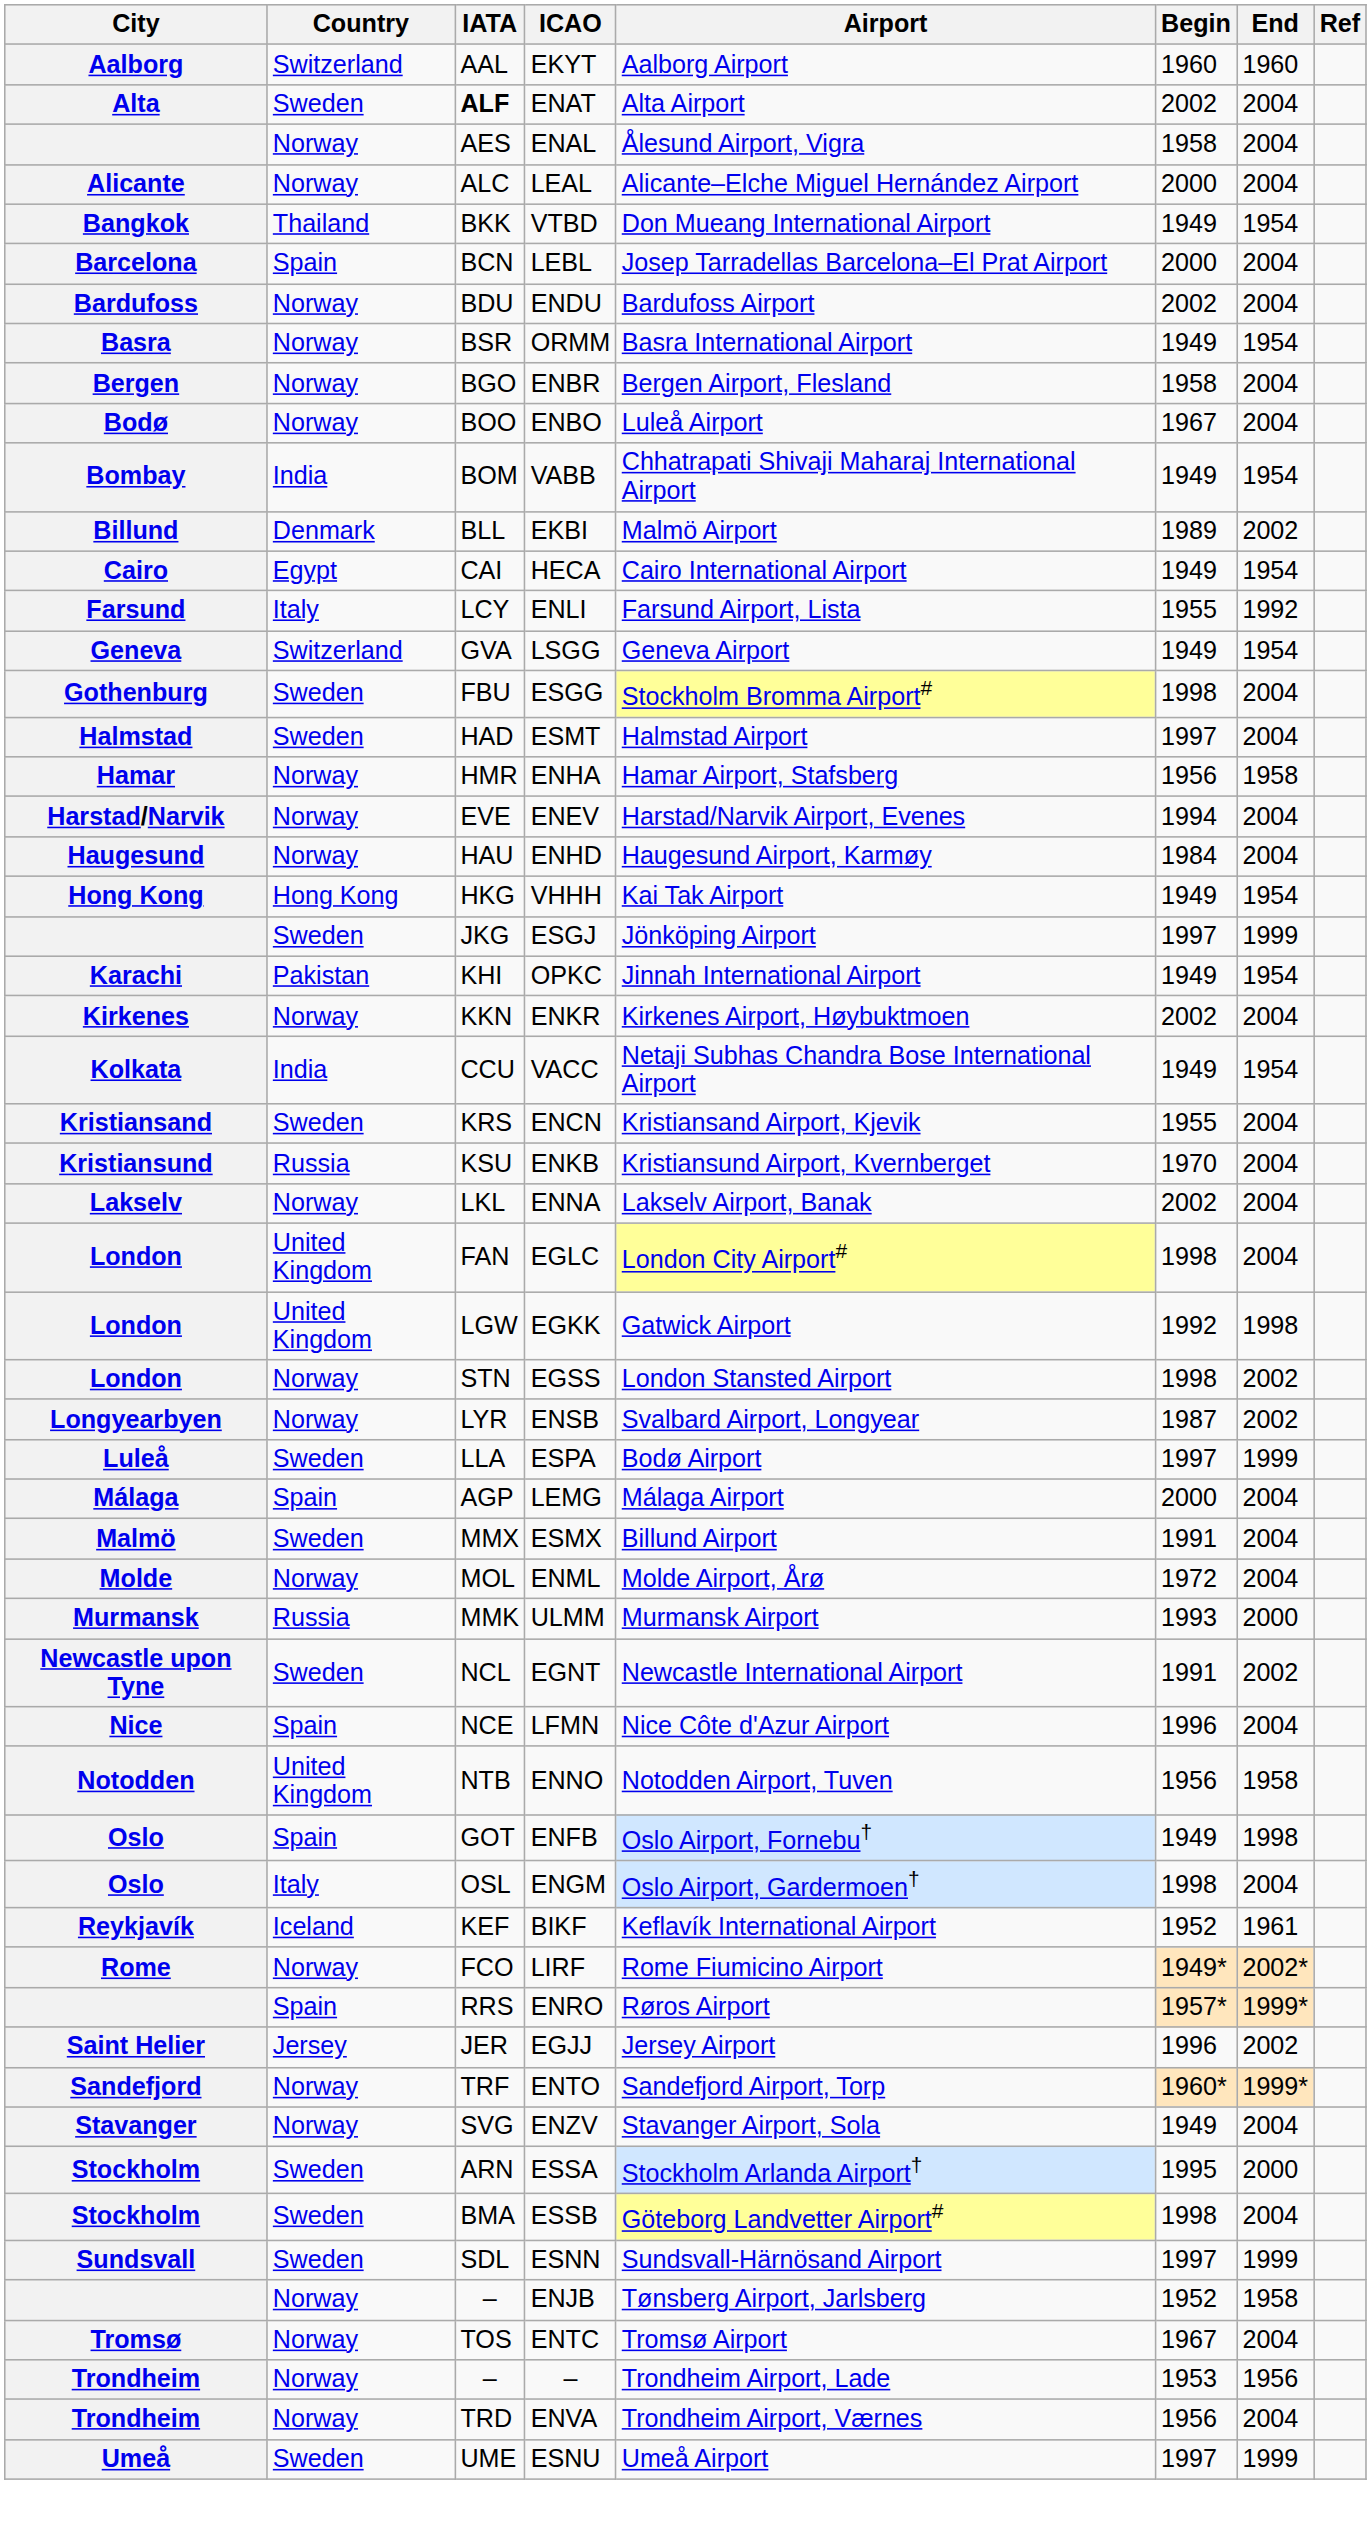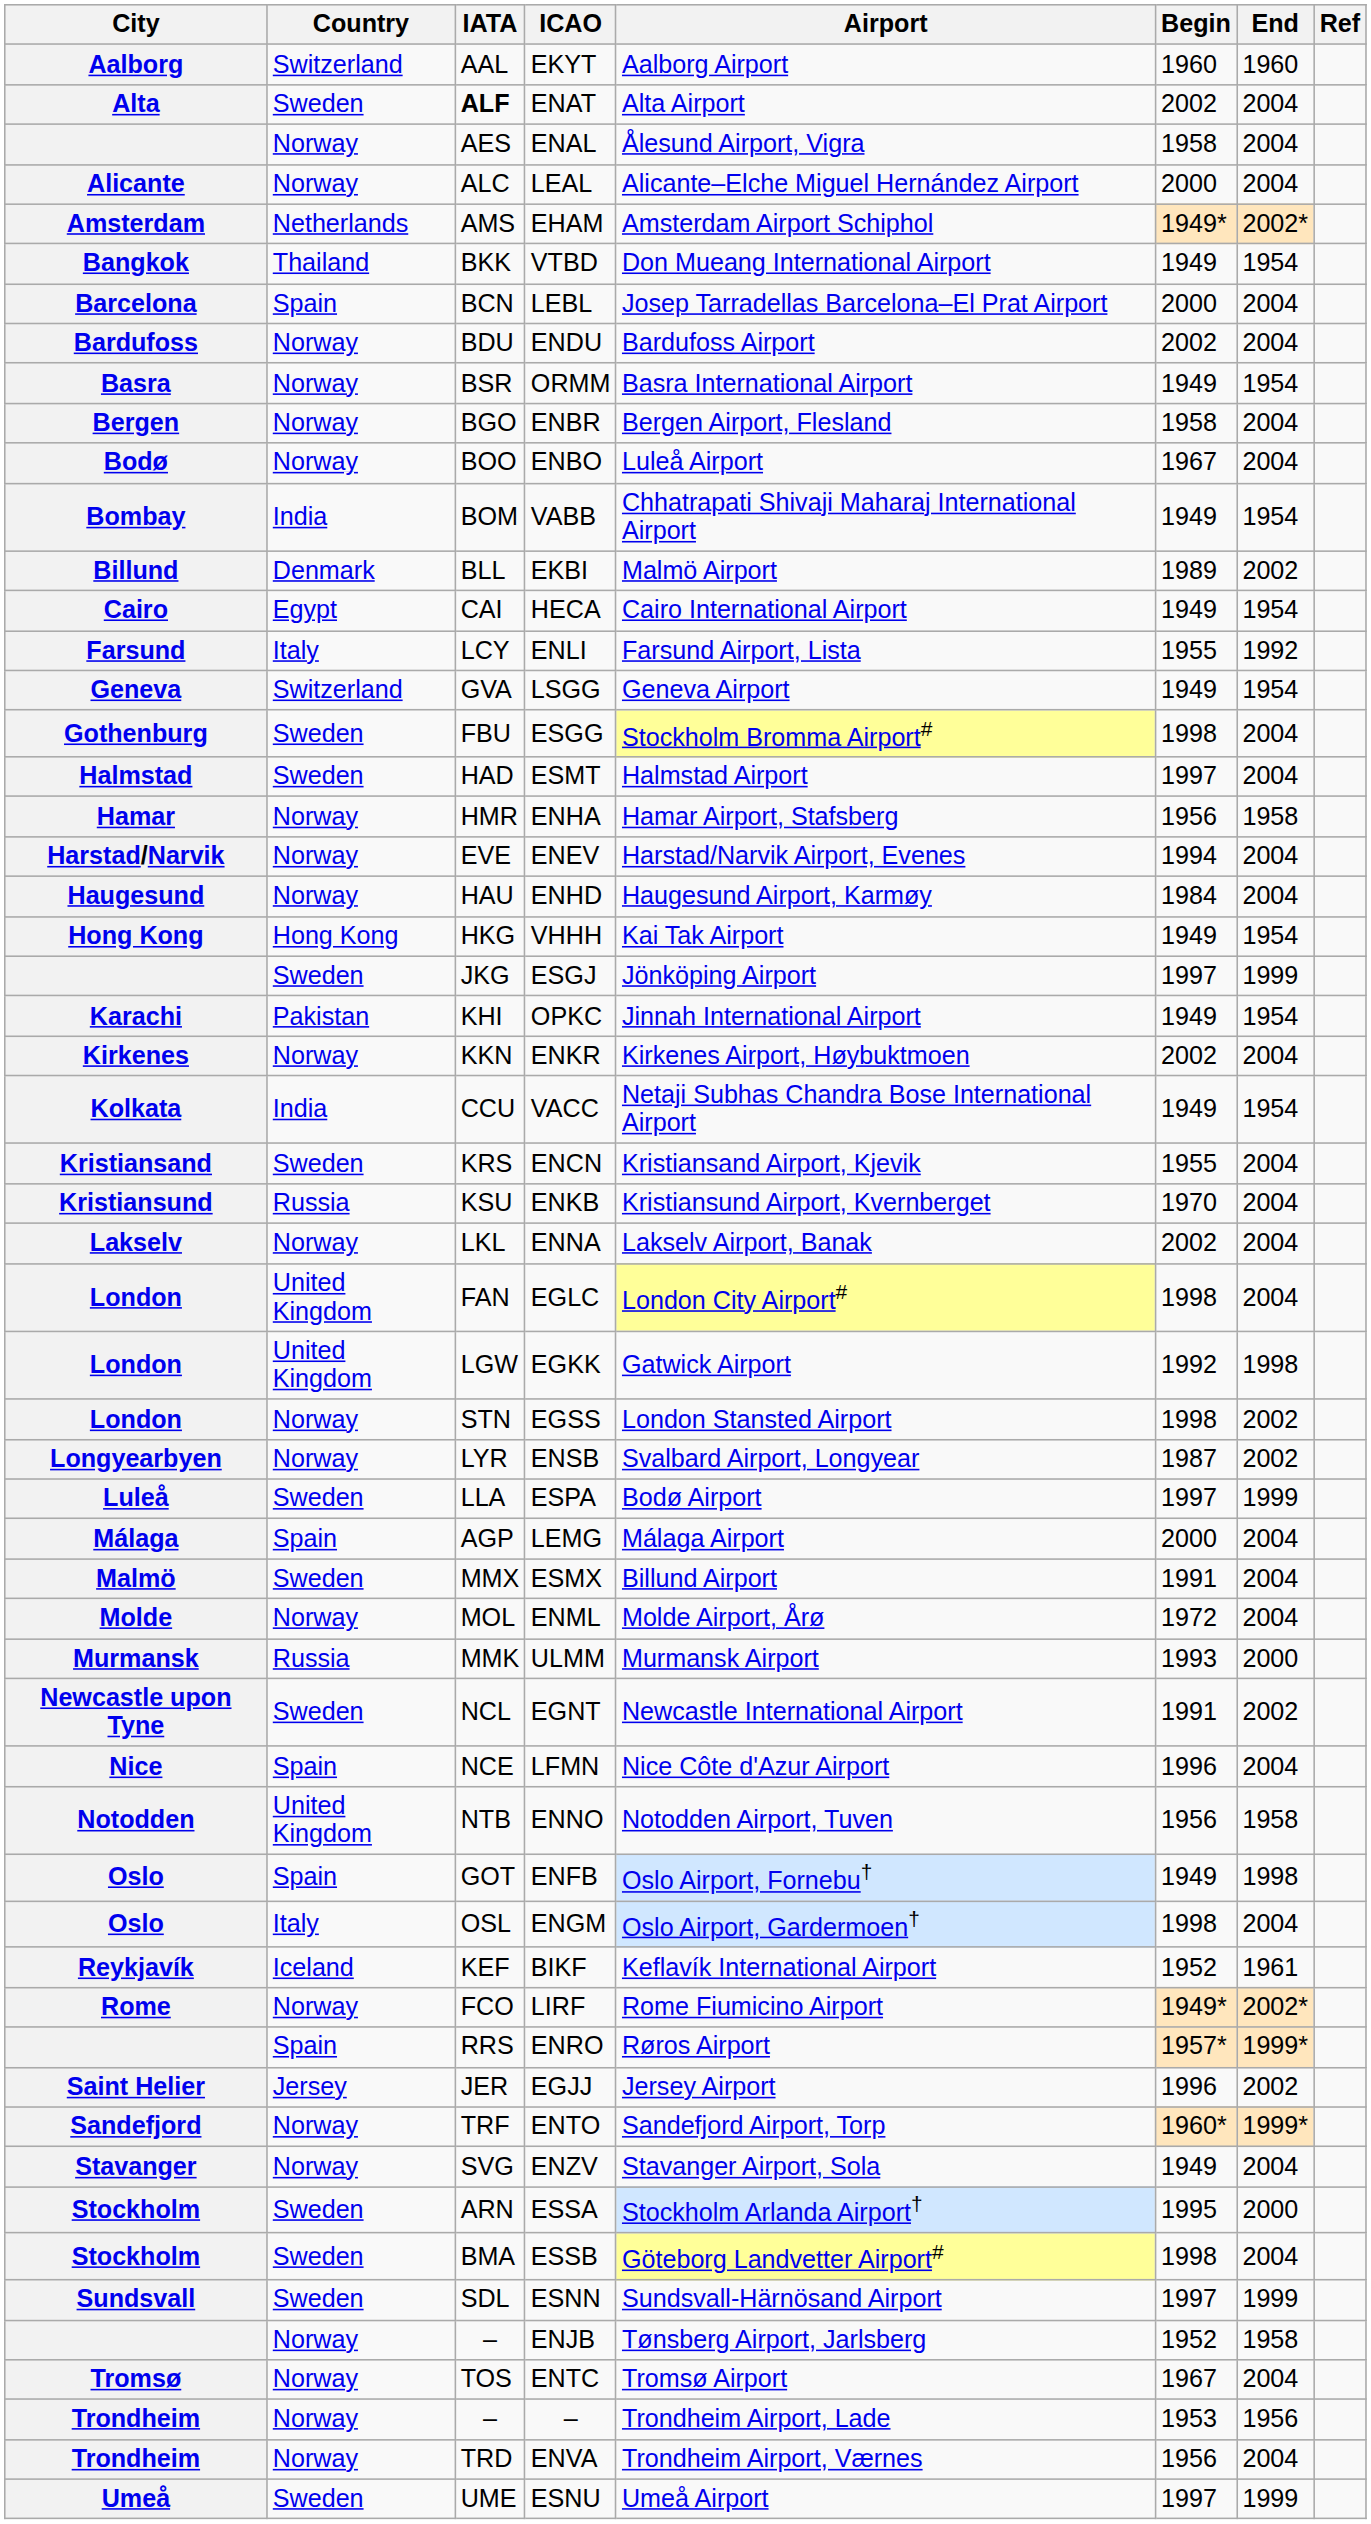+ row: Amsterdam | Netherlands | AMS | EHAM | Amsterdam Airport Schiphol | 1949* | 2002*
